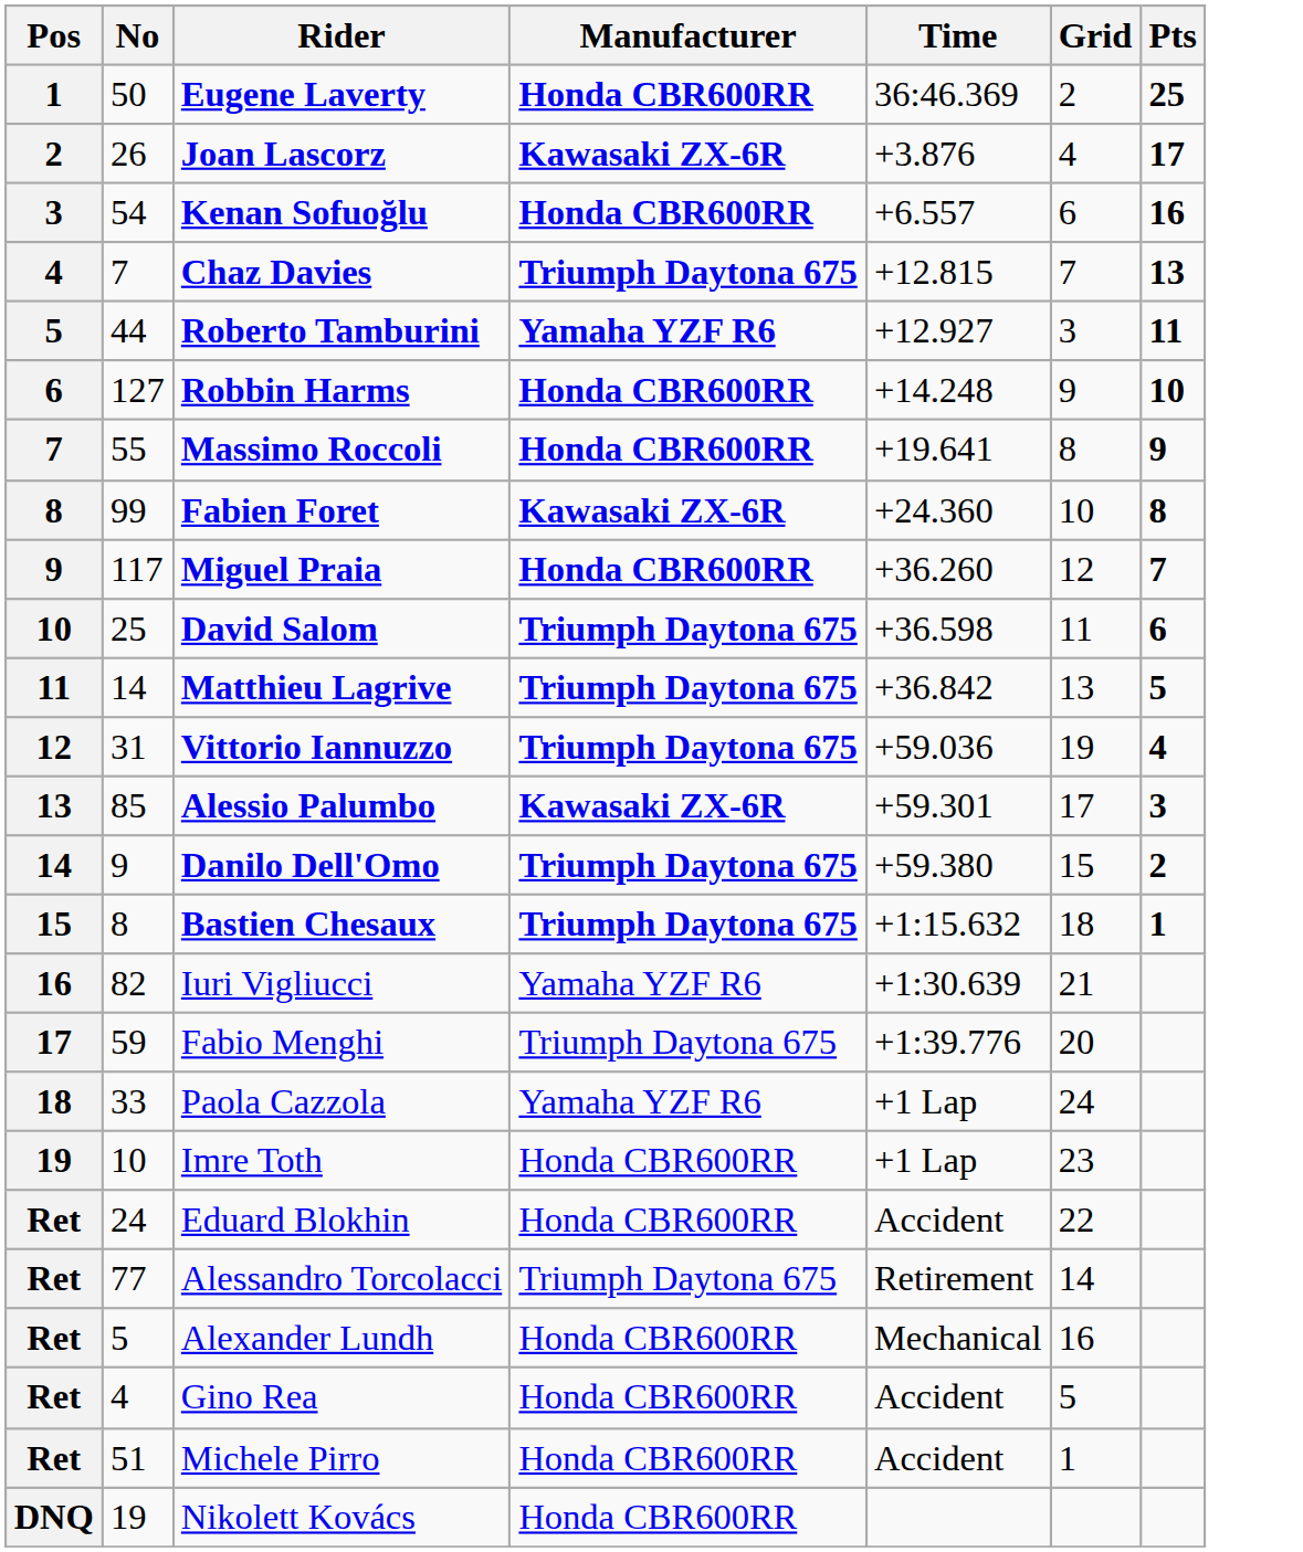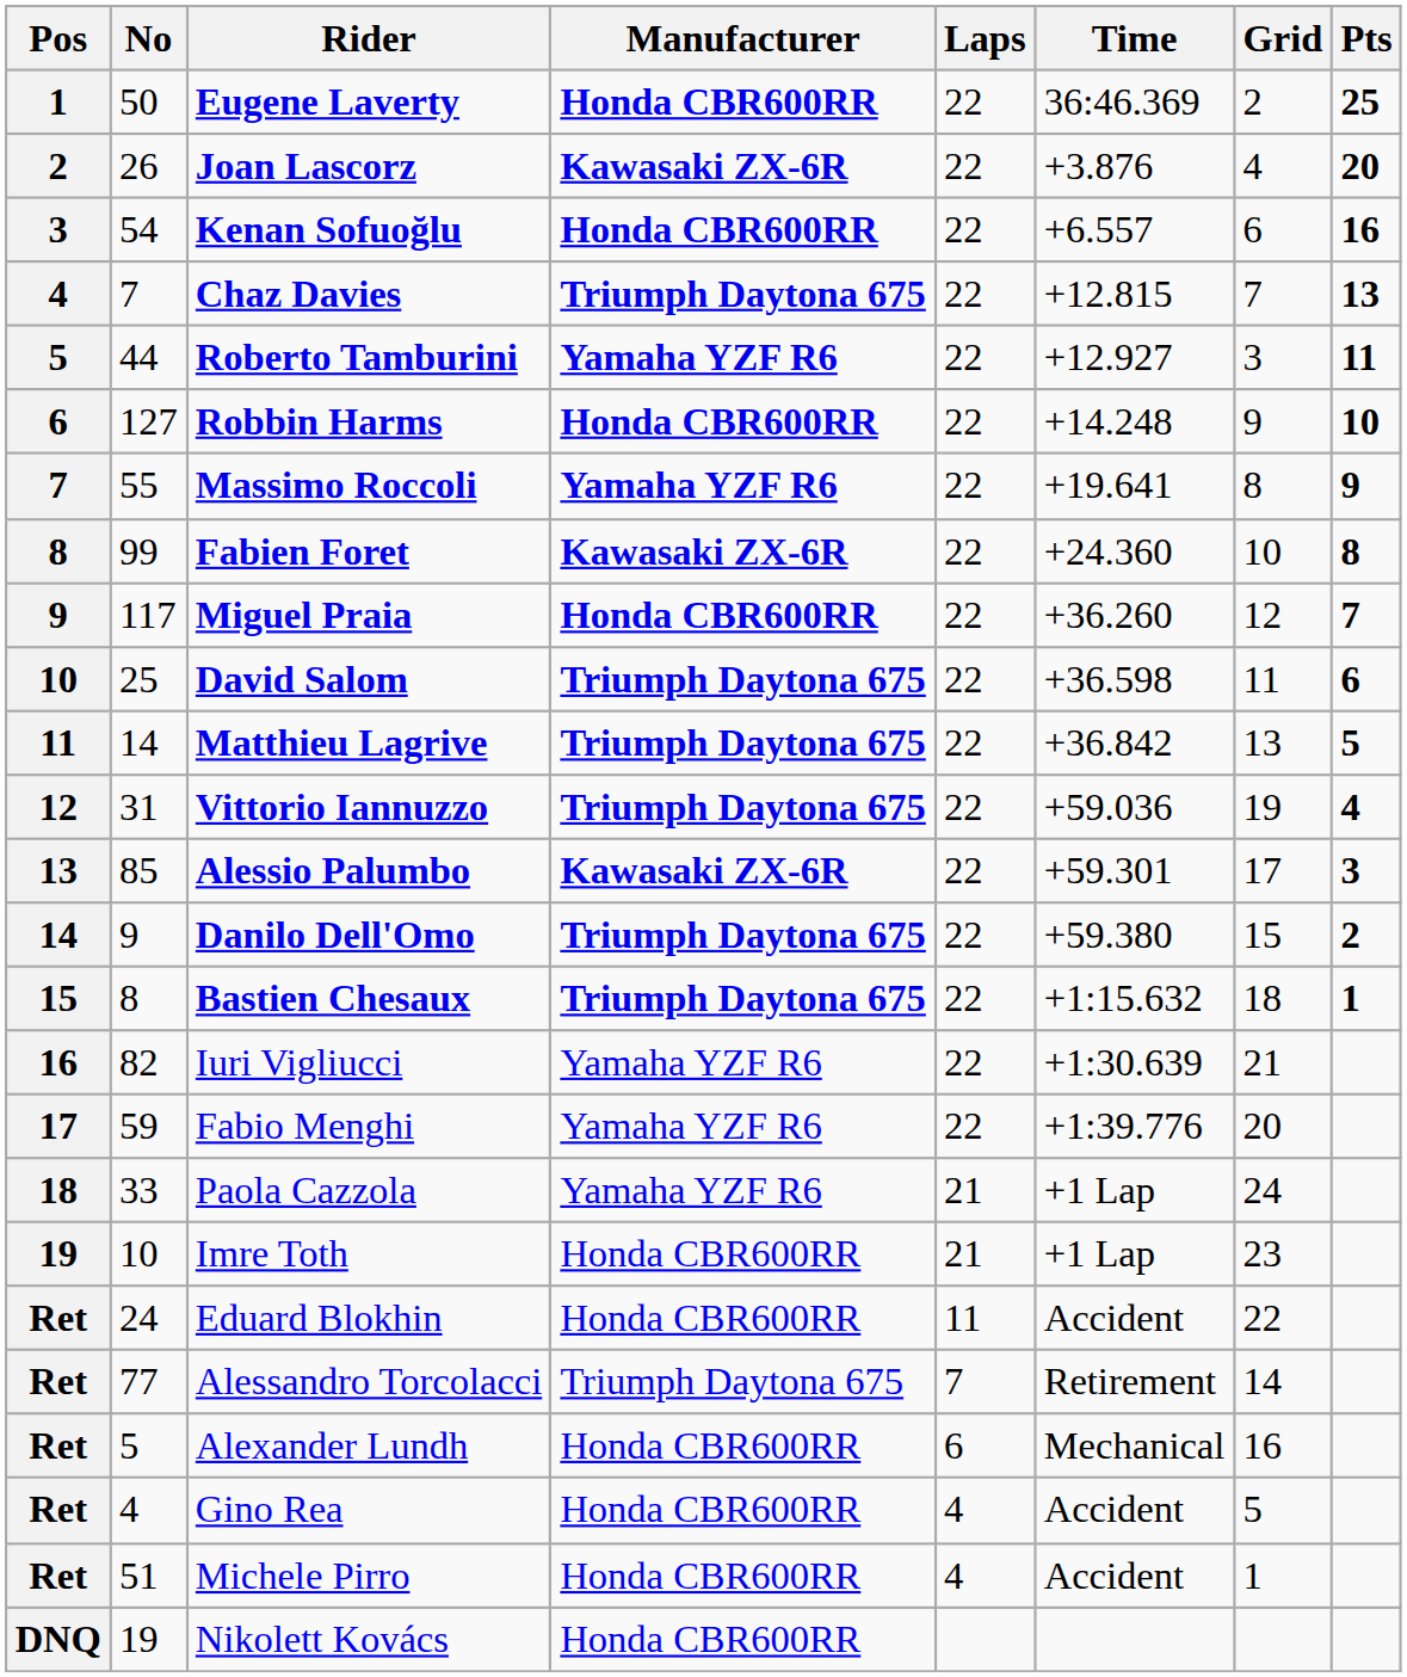+ column: Laps | 22 | 22 | 22 | 22 | 22 | 22 | 22 | 22 | 22 | 22 | 22 | 22 | 22 | 22 | 22 | 22 | 22 | 21 | 21 | 11 | 7 | 6 | 4 | 4
Joan Lascorz | Pts: 17 -> 20
Massimo Roccoli | Manufacturer: Honda CBR600RR -> Yamaha YZF R6
Fabio Menghi | Manufacturer: Triumph Daytona 675 -> Yamaha YZF R6
